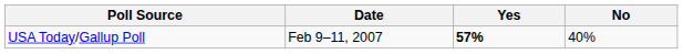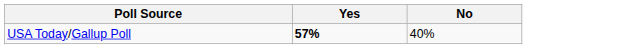- column: Date | Feb 9–11, 2007
